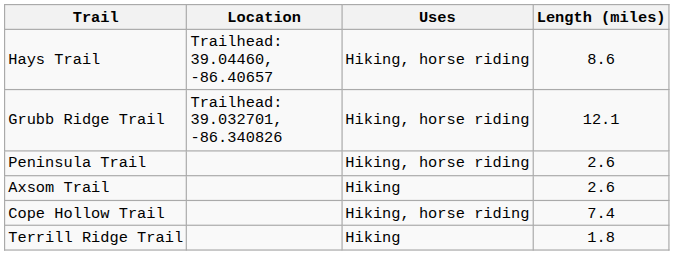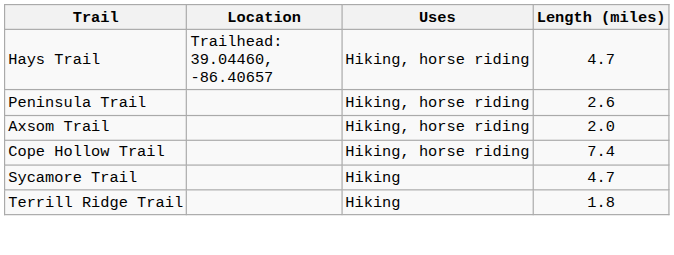Hays Trail | Length (miles): 8.6 -> 4.7
- row: Grubb Ridge Trail | Trailhead: 39.032701, -86.340826 | Hiking, horse riding | 12.1
Axsom Trail | Uses: Hiking -> Hiking, horse riding
Axsom Trail | Length (miles): 2.6 -> 2.0
+ row: Sycamore Trail | Hiking | 4.7
